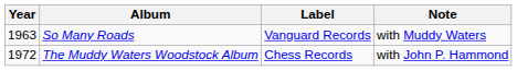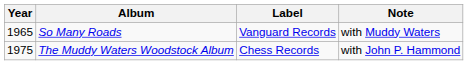So Many Roads | Year: 1963 -> 1965
The Muddy Waters Woodstock Album | Year: 1972 -> 1975
